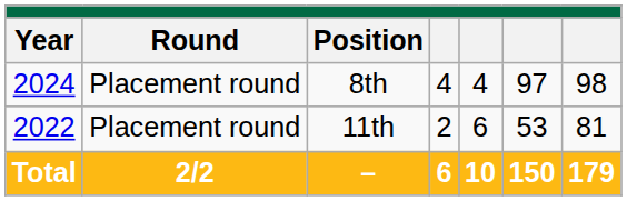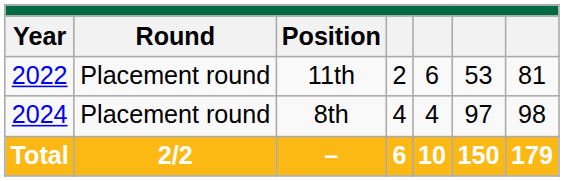rows swapped: 11th <-> 8th
